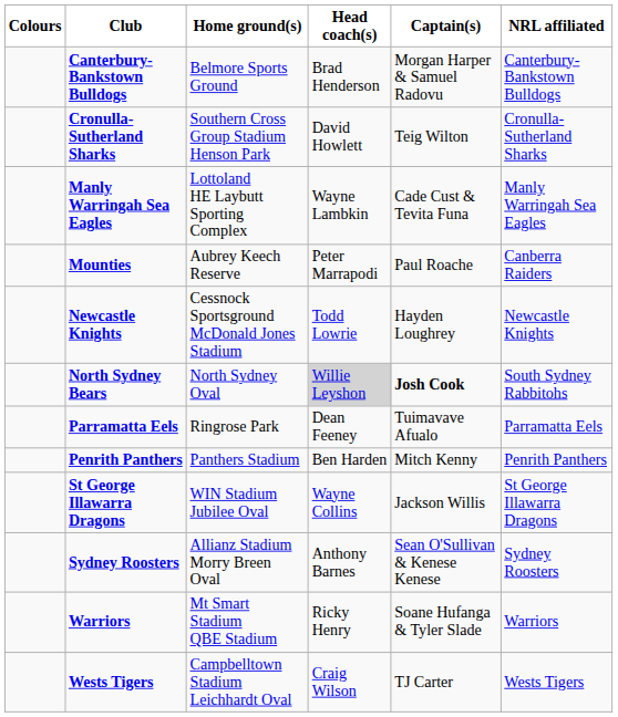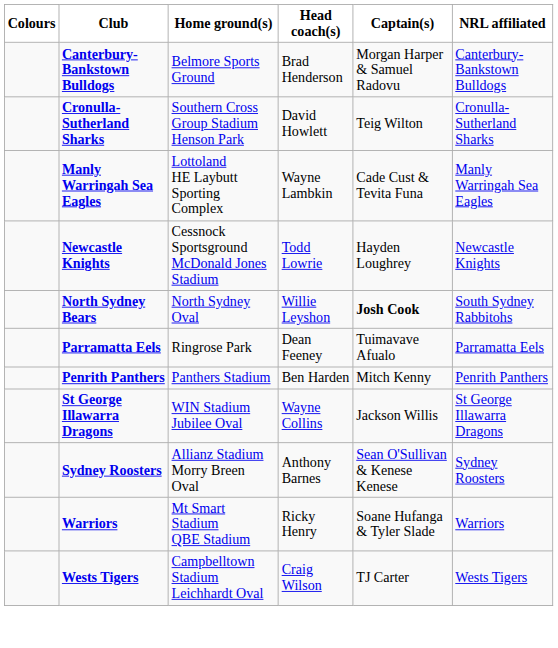- row: Mounties | Aubrey Keech Reserve | Peter Marrapodi | Paul Roache | Canberra Raiders
North Sydney Bears | Head coach(s): lightgrey background -> no background
